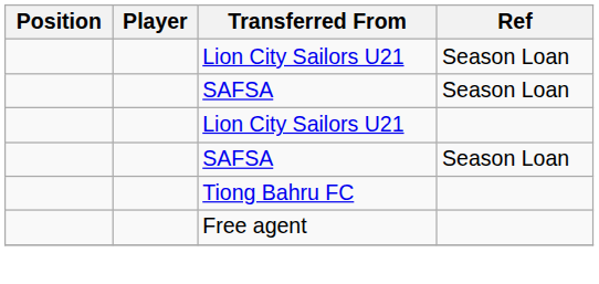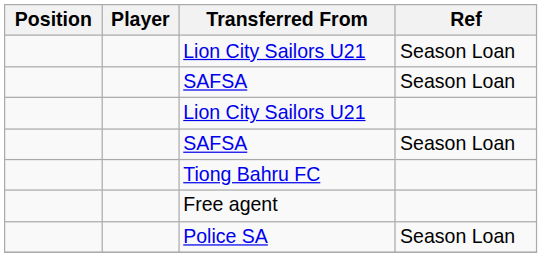+ row: Police SA | Season Loan
